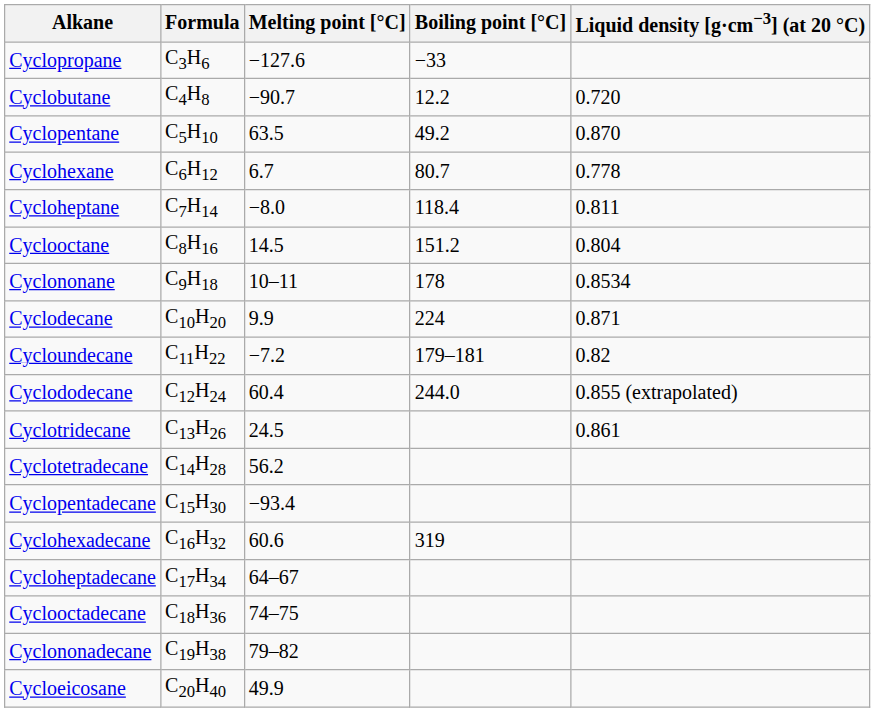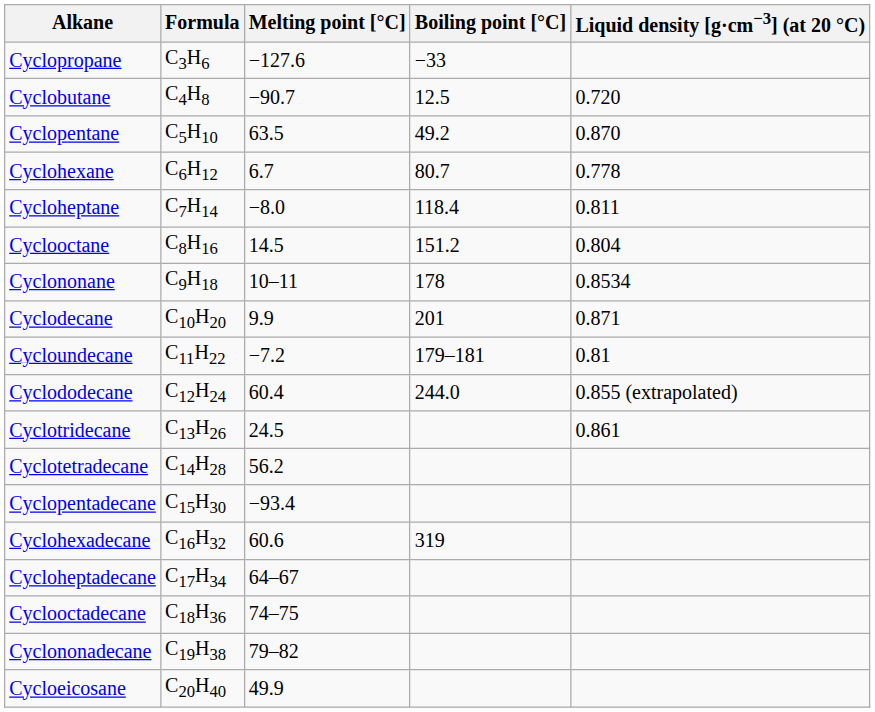Cyclobutane | Boiling point [°C]: 12.2 -> 12.5
Cyclodecane | Boiling point [°C]: 224 -> 201
Cycloundecane | Liquid density [g·cm−3] (at 20 °C): 0.82 -> 0.81
